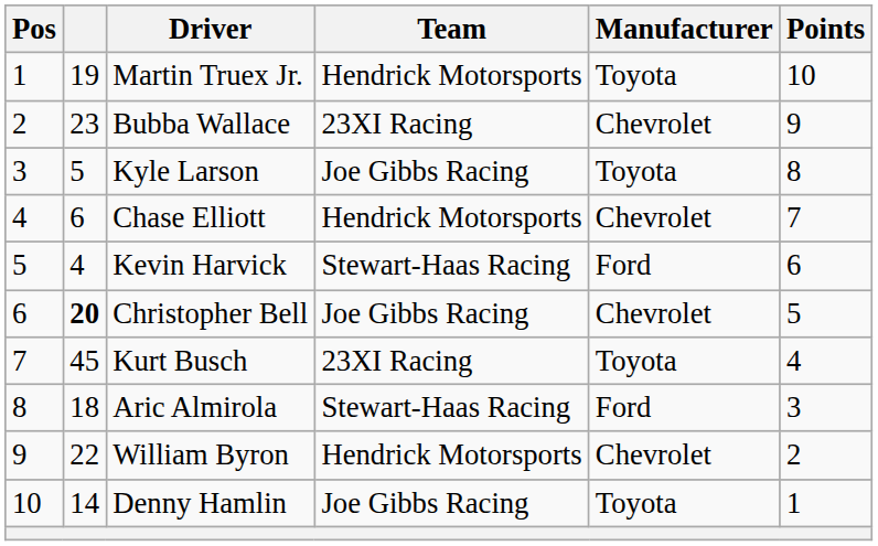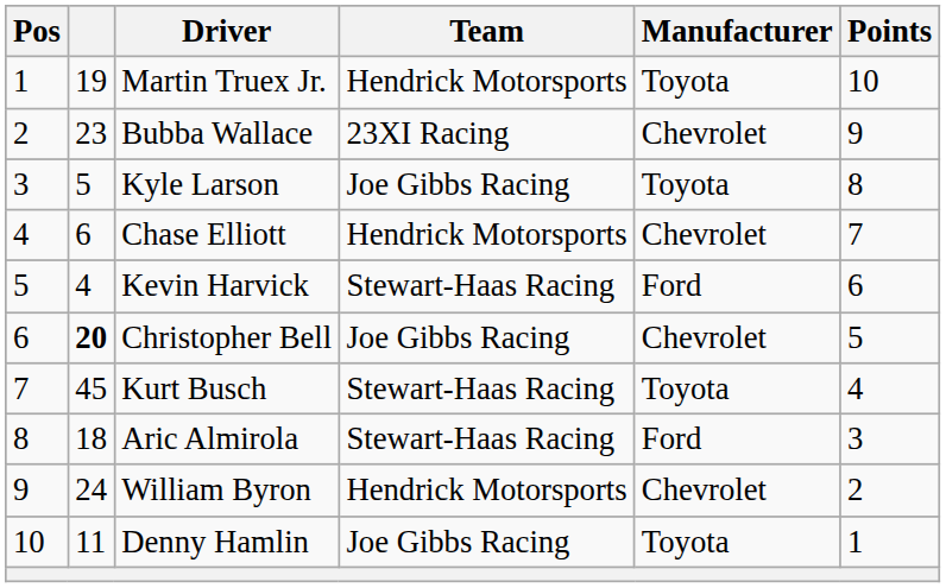Kurt Busch | Team: 23XI Racing -> Stewart-Haas Racing
William Byron | column 2: 22 -> 24
Denny Hamlin | column 2: 14 -> 11
